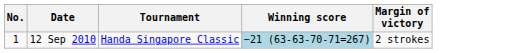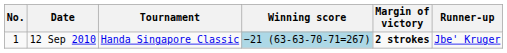+ column: Runner-up | Jbe' Kruger
12 Sep 2010 | Margin of victory: normal -> bold
